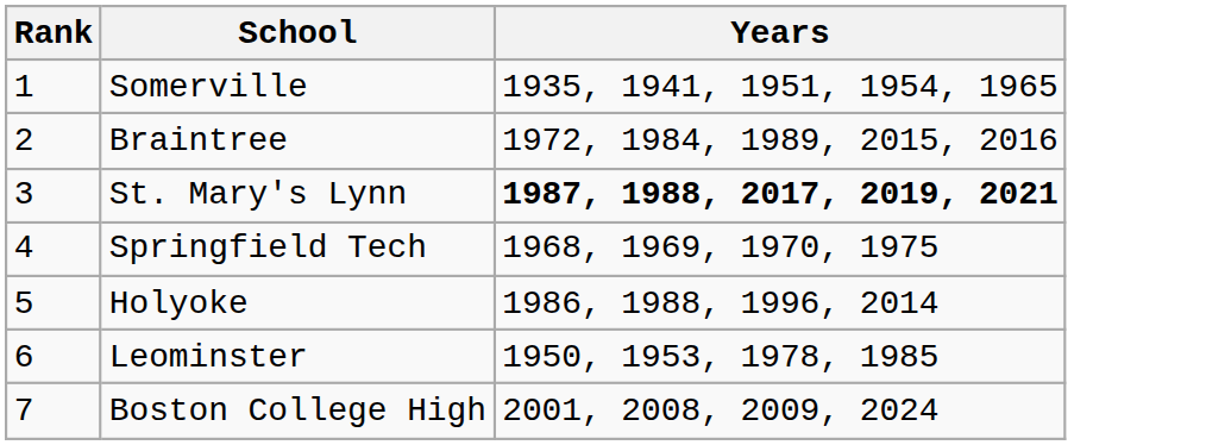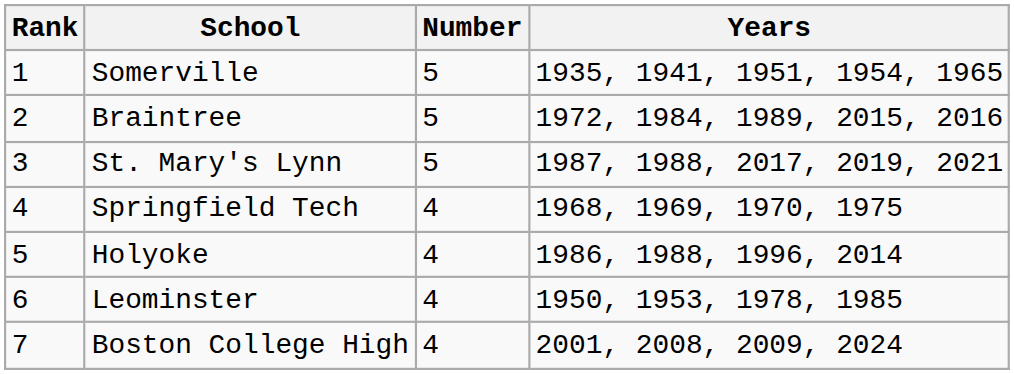+ column: Number | 5 | 5 | 5 | 4 | 4 | 4 | 4
St. Mary's Lynn | Years: bold -> normal
